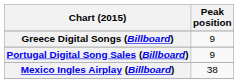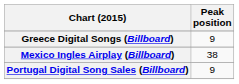rows swapped: Mexico Ingles Airplay (Billboard) <-> Portugal Digital Song Sales (Billboard)
